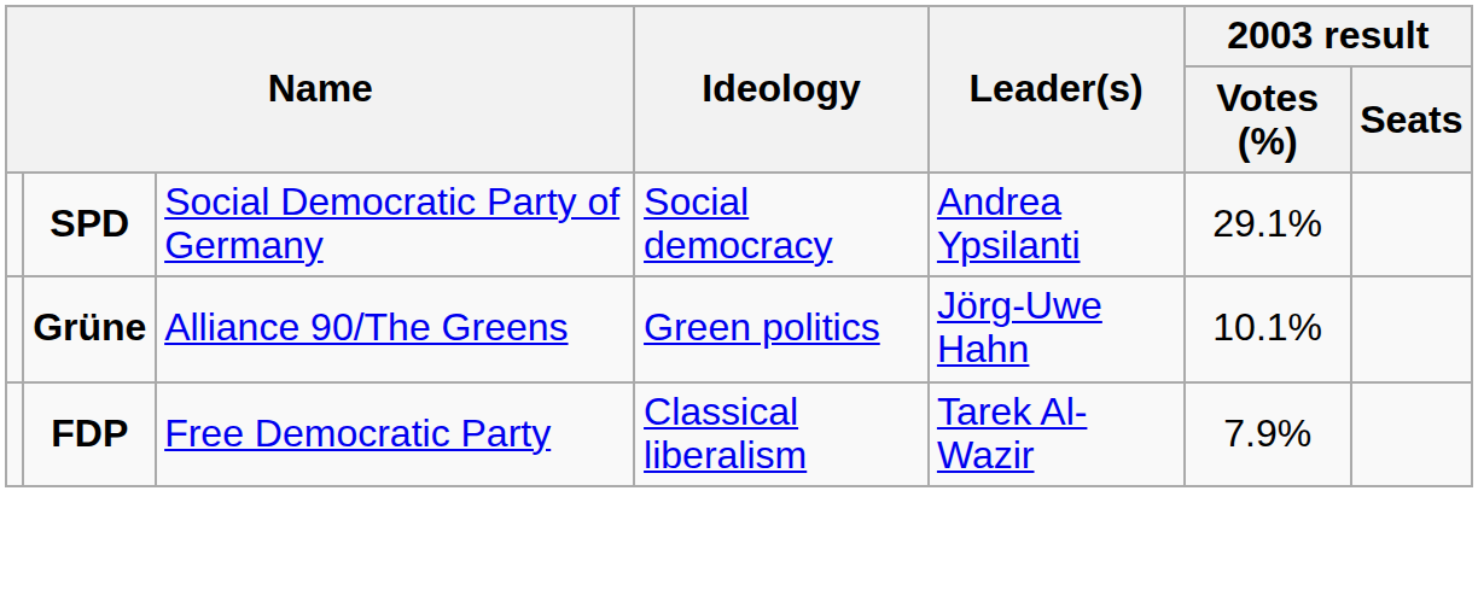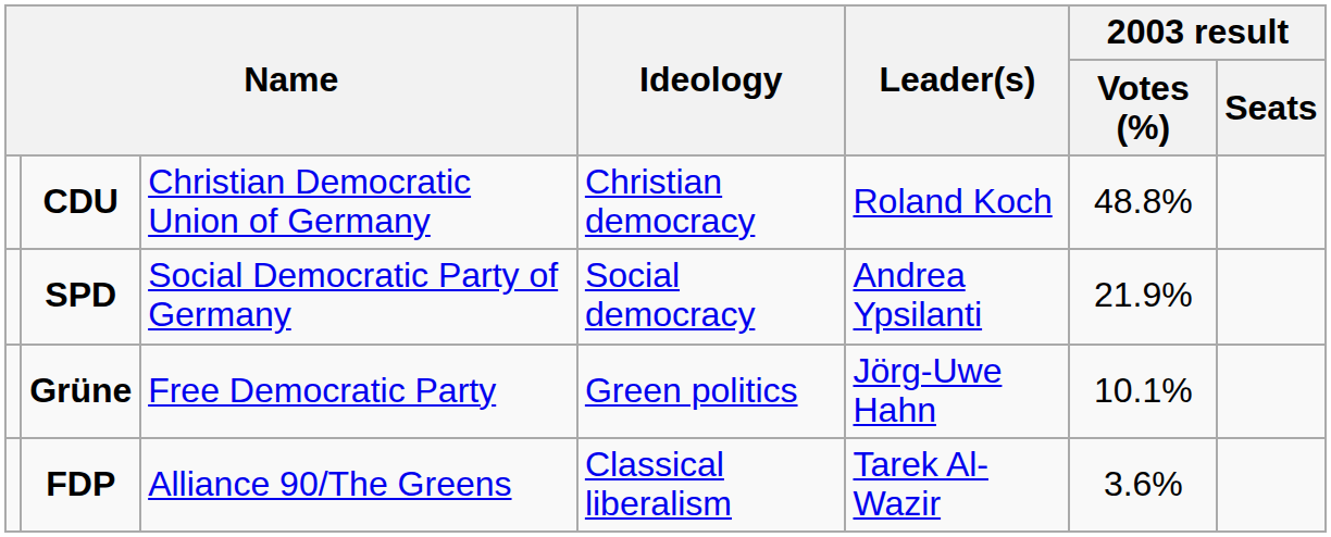+ row: CDU | Christian Democratic Union of Germany | Christian democracy | Roland Koch | 48.8%
SPD | 2003 result / Votes (%): 29.1% -> 21.9%
Grüne | column 3: Alliance 90/The Greens -> Free Democratic Party
FDP | column 3: Free Democratic Party -> Alliance 90/The Greens
FDP | 2003 result / Votes (%): 7.9% -> 3.6%
